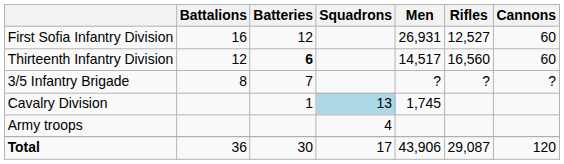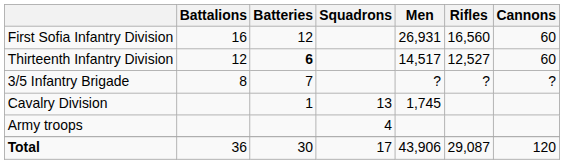First Sofia Infantry Division | Rifles: 12,527 -> 16,560
Thirteenth Infantry Division | Rifles: 16,560 -> 12,527
Cavalry Division | Squadrons: lightblue background -> no background
